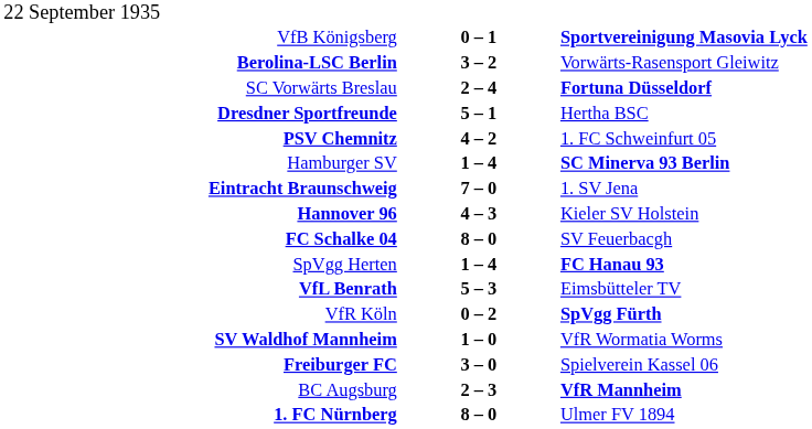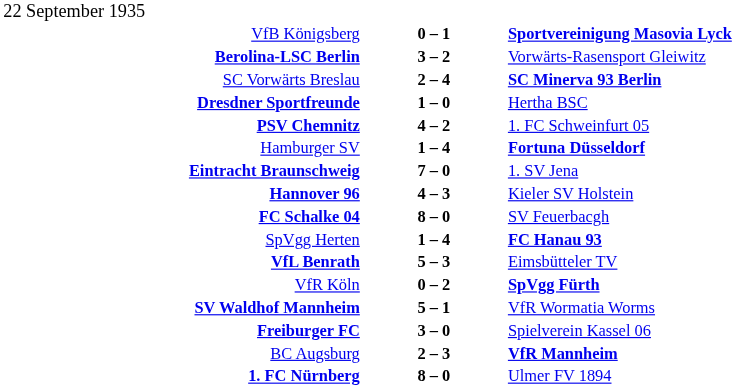SC Vorwärts Breslau | column 3: Fortuna Düsseldorf -> SC Minerva 93 Berlin
Dresdner Sportfreunde | column 2: 5 – 1 -> 1 – 0
Hamburger SV | column 3: SC Minerva 93 Berlin -> Fortuna Düsseldorf
SV Waldhof Mannheim | column 2: 1 – 0 -> 5 – 1
